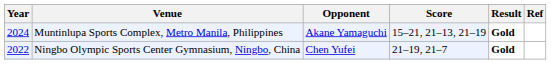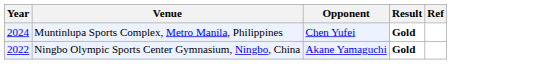- column: Score | 15–21, 21–13, 21–19 | 21–19, 21–7
Muntinlupa Sports Complex, Metro Manila, Philippines | Opponent: Akane Yamaguchi -> Chen Yufei
Ningbo Olympic Sports Center Gymnasium, Ningbo, China | Opponent: Chen Yufei -> Akane Yamaguchi
